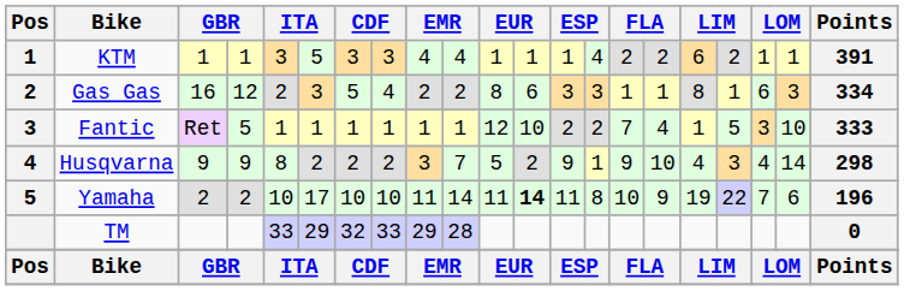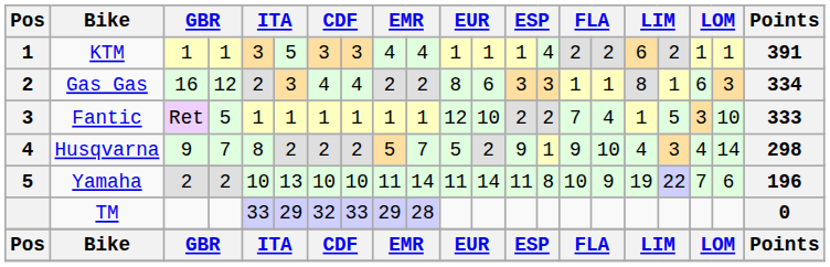Gas Gas | column 7: 5 -> 4
Husqvarna | column 4: 9 -> 7
Husqvarna | column 9: 3 -> 5
Yamaha | column 6: 17 -> 13
Yamaha | column 12: bold -> normal
